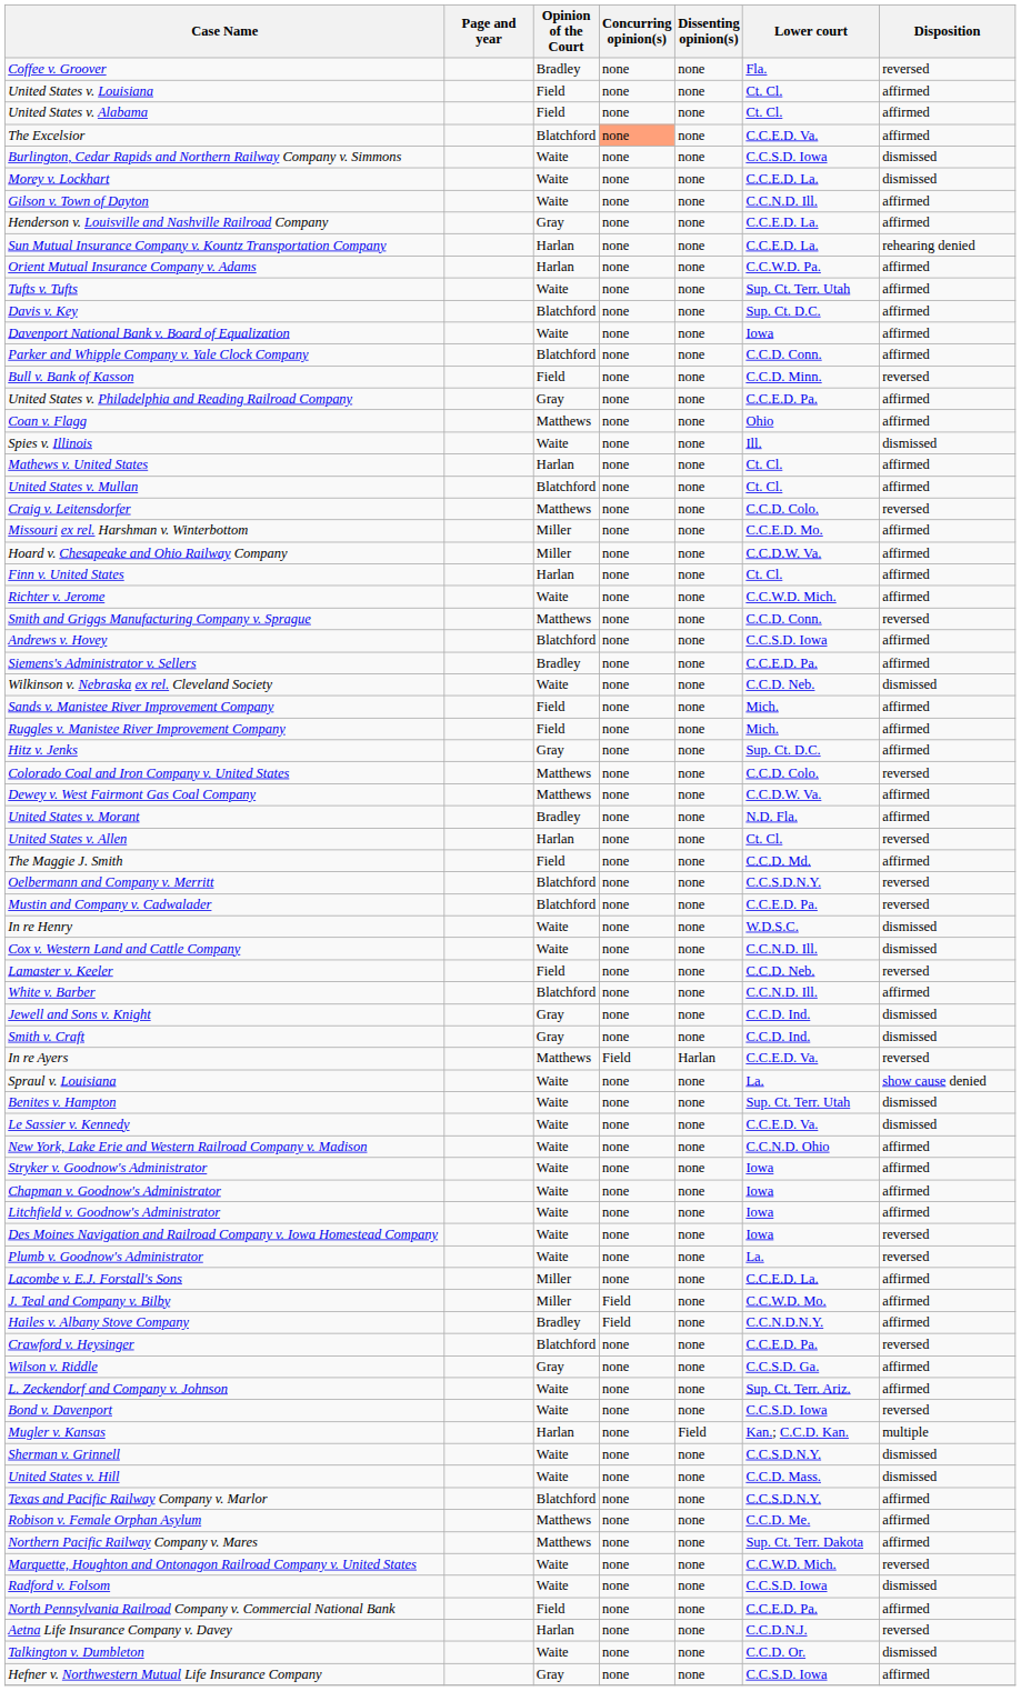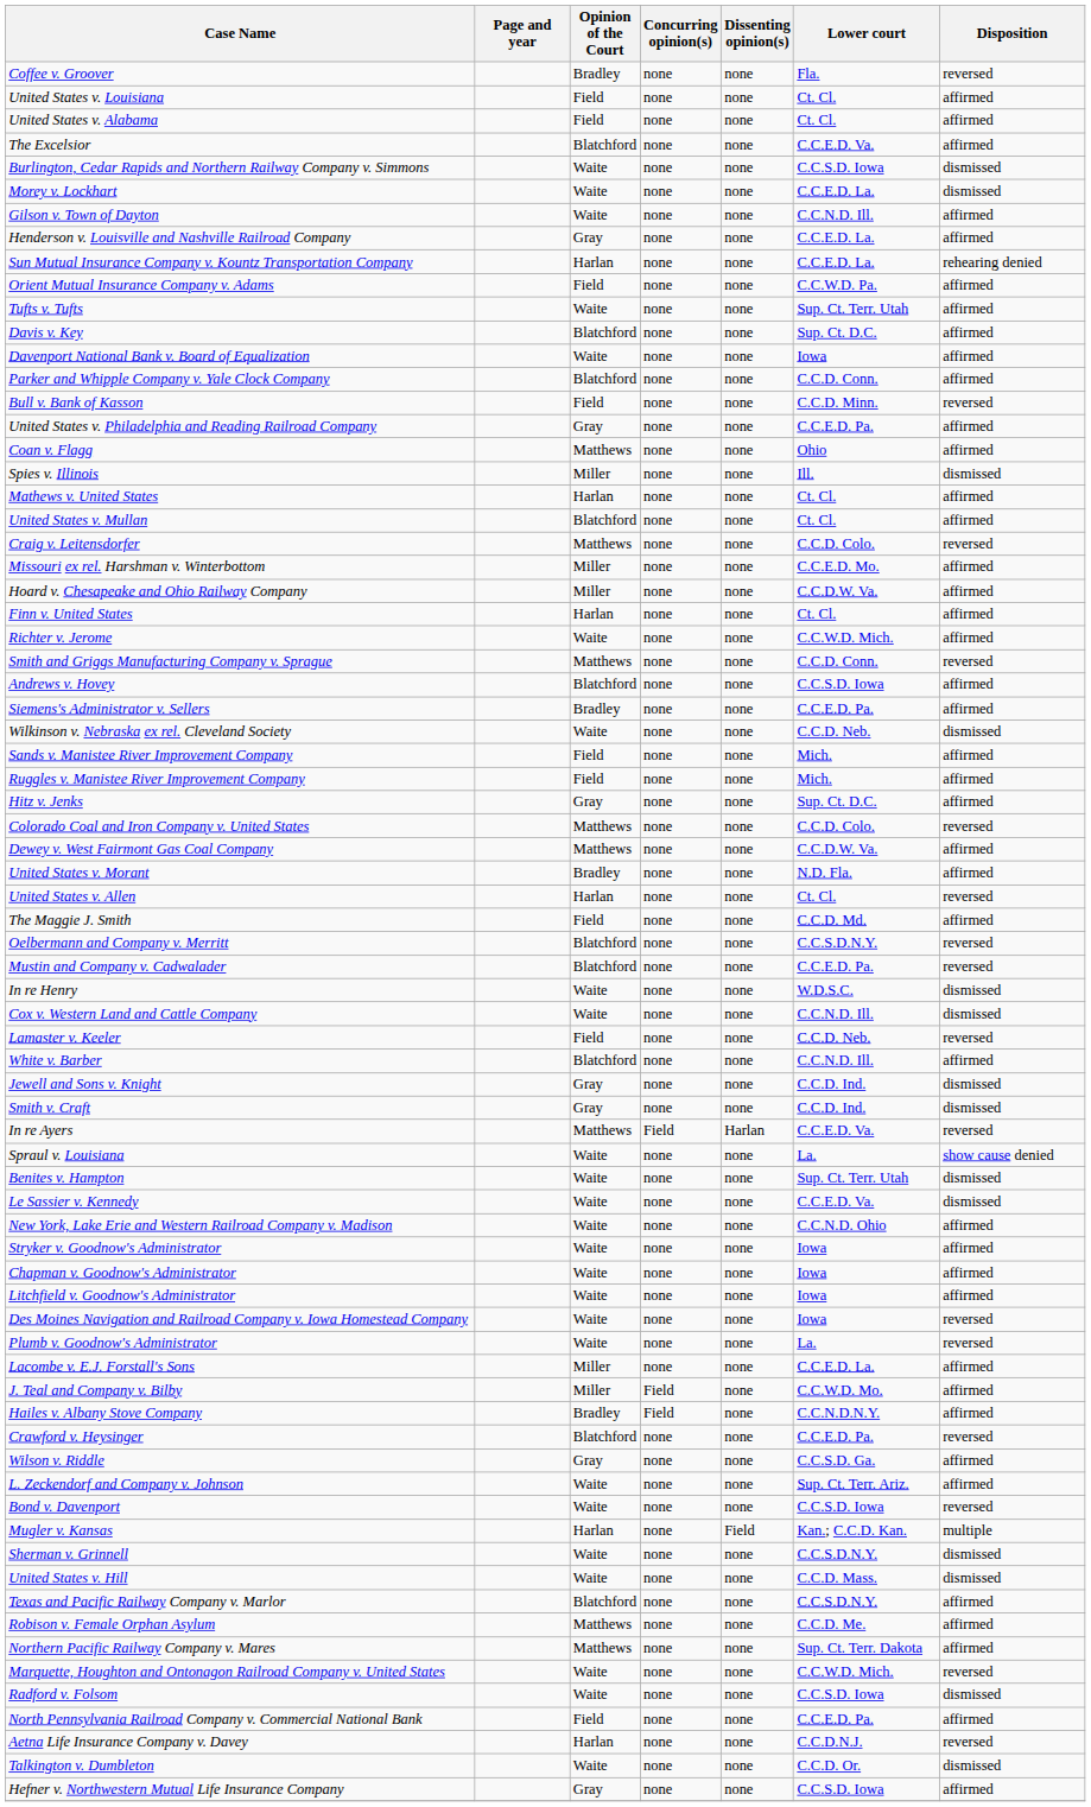The Excelsior | Concurring opinion(s): lightsalmon background -> no background
Orient Mutual Insurance Company v. Adams | Opinion of the Court: Harlan -> Field
Spies v. Illinois | Opinion of the Court: Waite -> Miller
